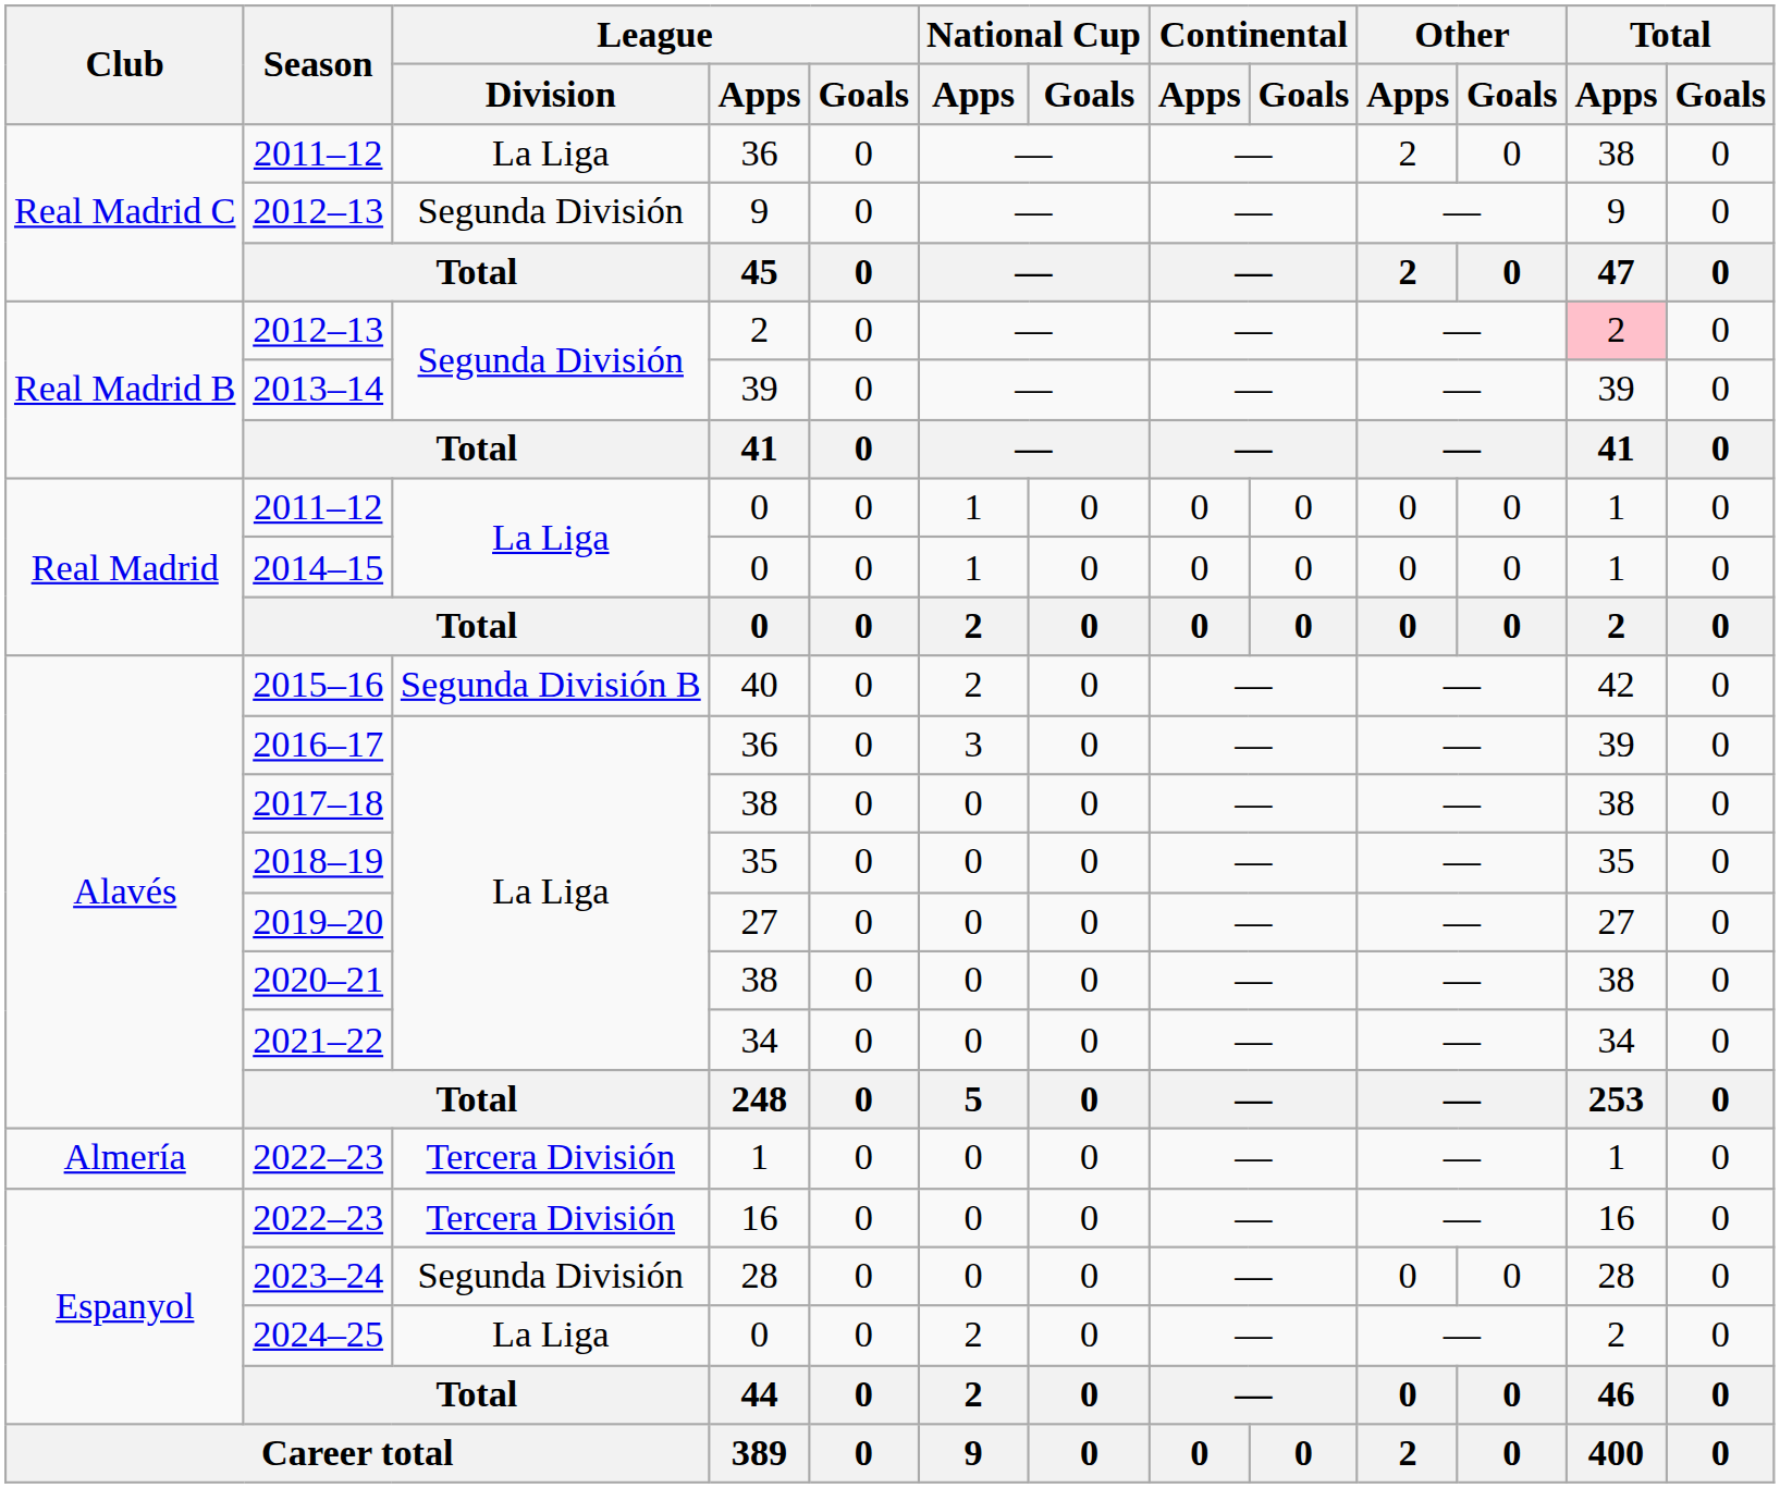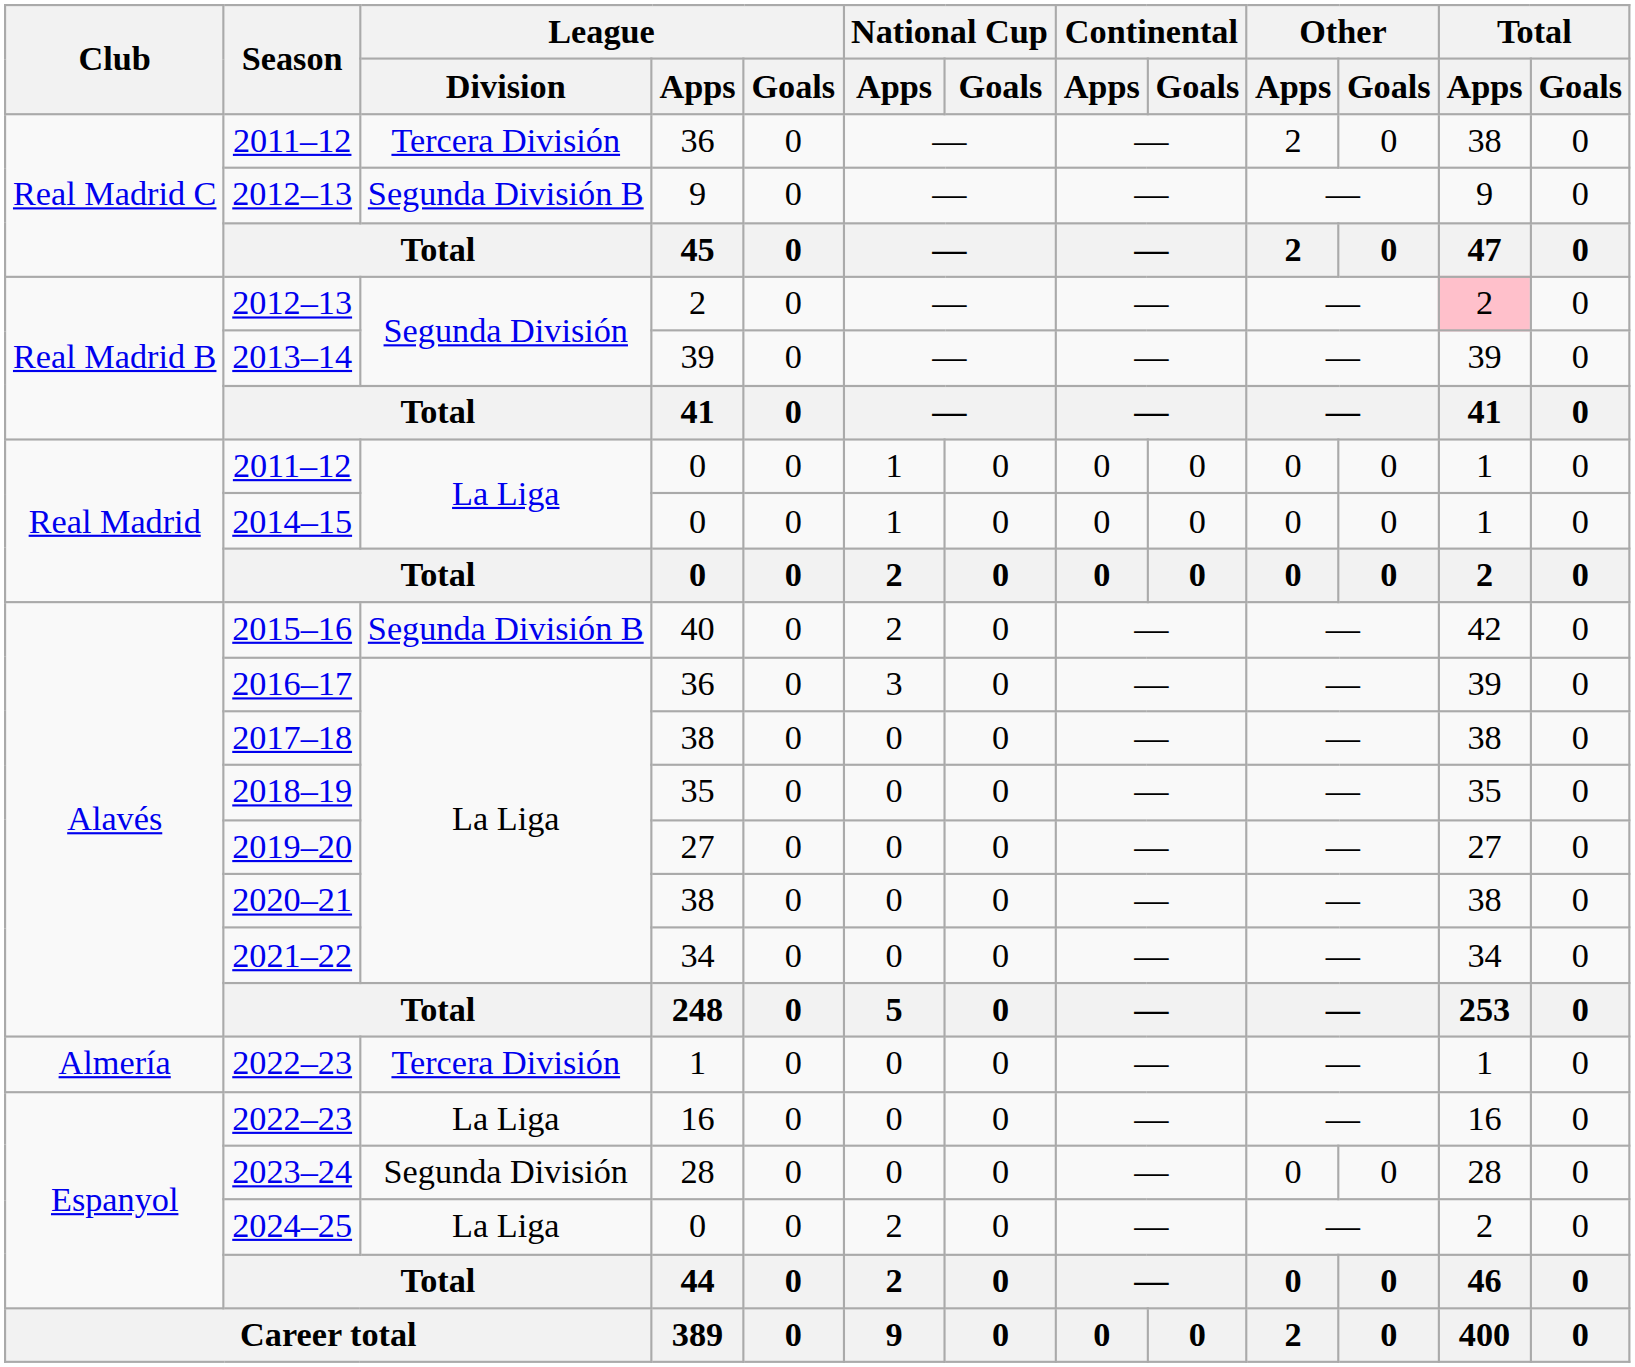2011–12 / 36 | League / Division: La Liga -> Tercera División
2012–13 / 9 | League / Division: Segunda División -> Segunda División B
2022–23 / 16 | League / Division: Tercera División -> La Liga
